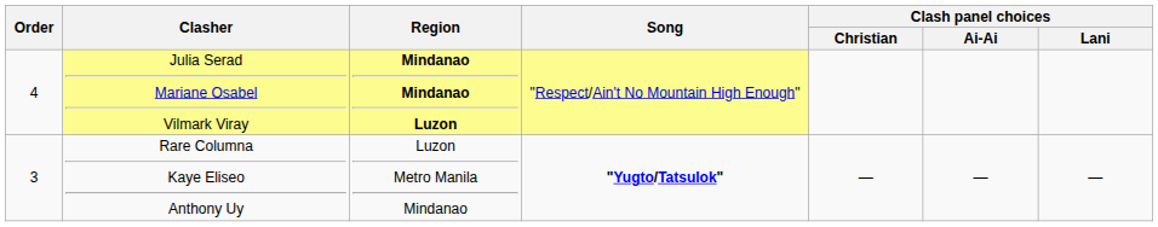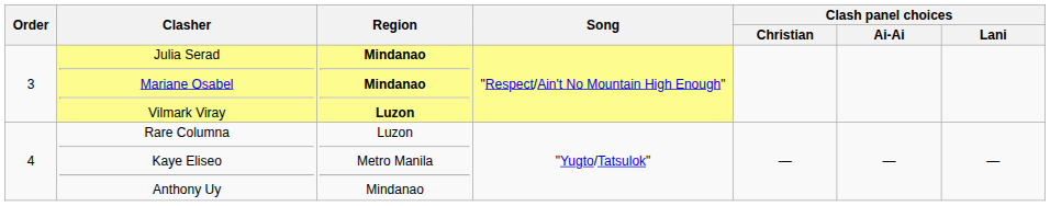Julia Serad Mariane Osabel Vilmark Viray | Order: 4 -> 3
Rare Columna Kaye Eliseo Anthony Uy | Order: 3 -> 4
Rare Columna Kaye Eliseo Anthony Uy | Song: bold -> normal
